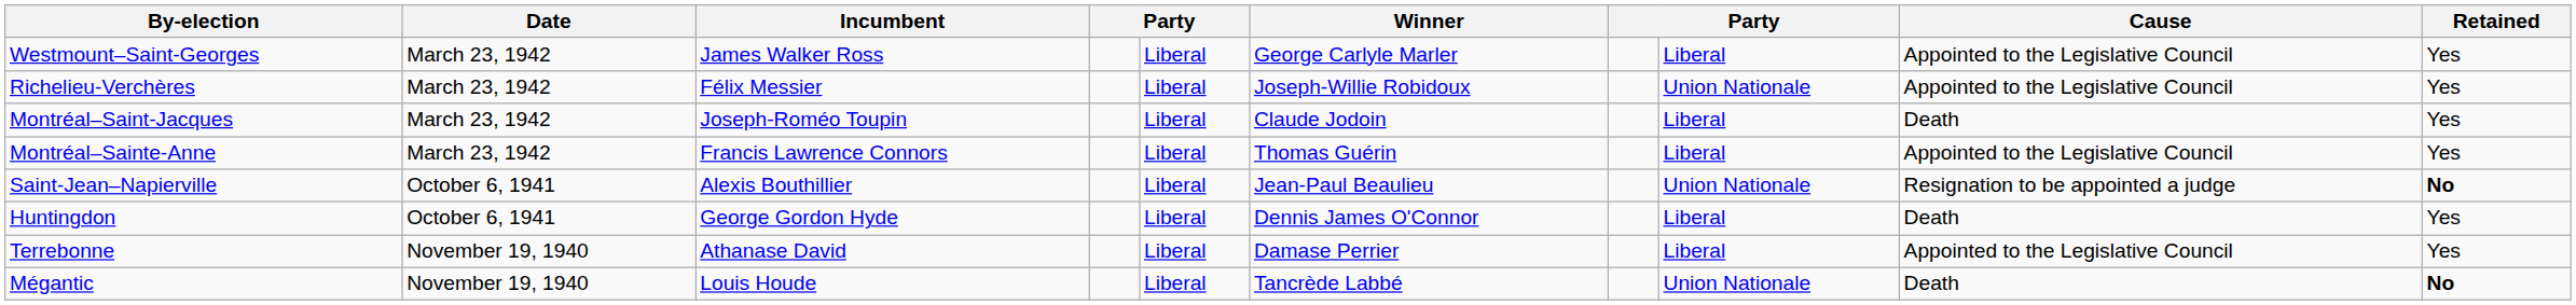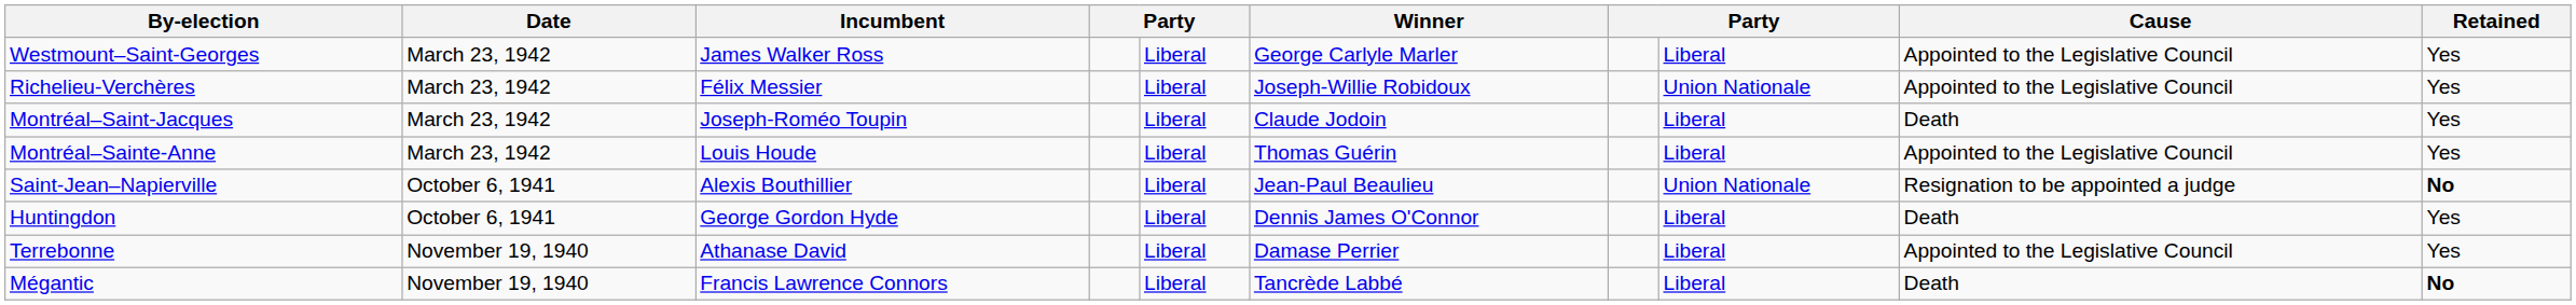Montréal–Sainte-Anne | Incumbent: Francis Lawrence Connors -> Louis Houde
Mégantic | Incumbent: Louis Houde -> Francis Lawrence Connors
Mégantic | column 8: Union Nationale -> Liberal
